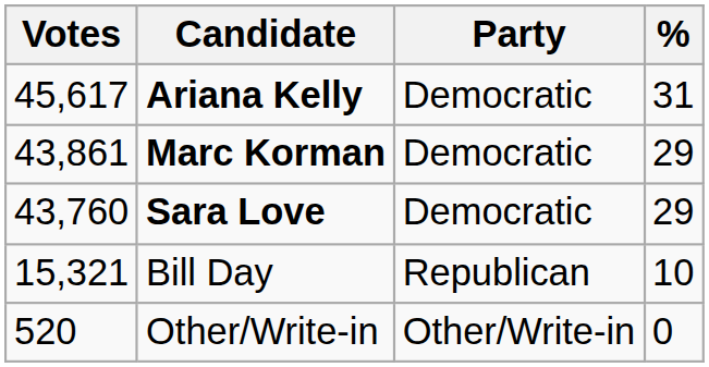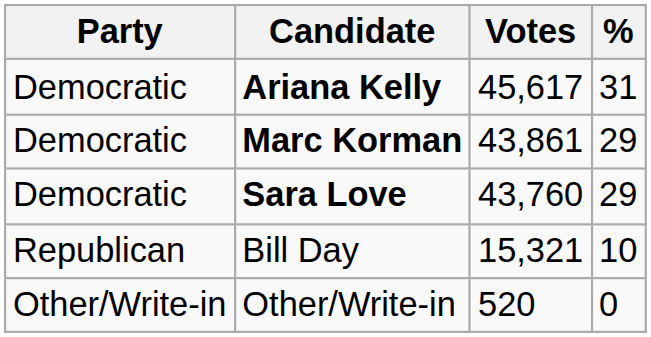columns swapped: Party <-> Votes
